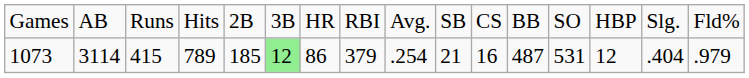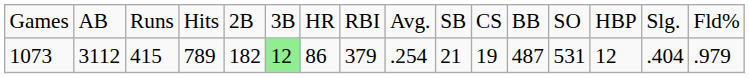1073 | column 2: 3114 -> 3112
1073 | column 5: 185 -> 182
1073 | column 11: 16 -> 19
